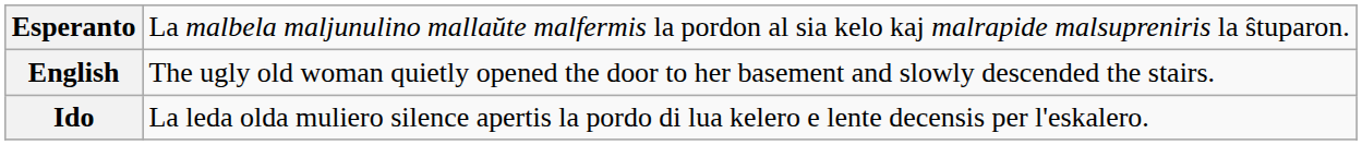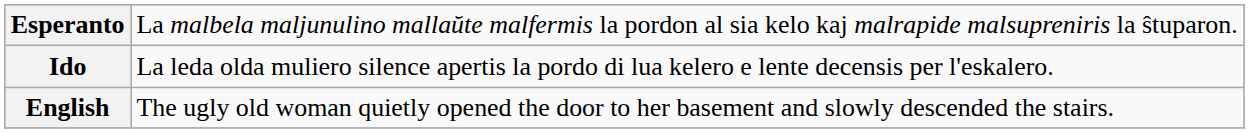rows swapped: Ido <-> English
